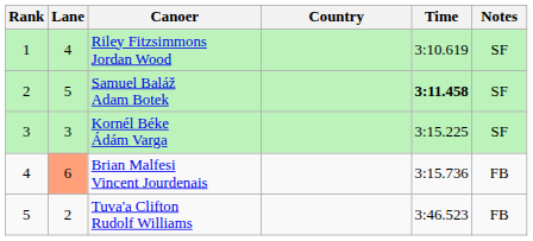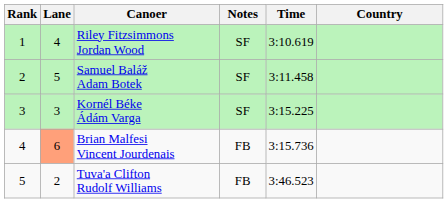columns swapped: Country <-> Notes
Samuel Baláž Adam Botek | Time: bold -> normal
